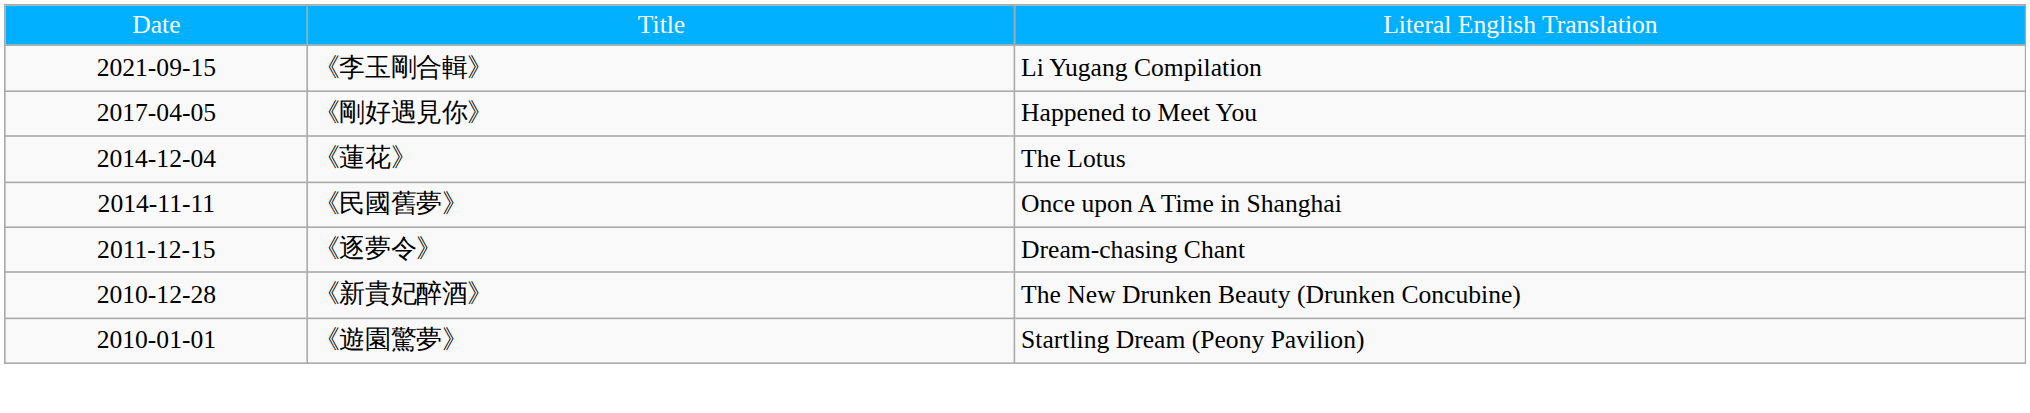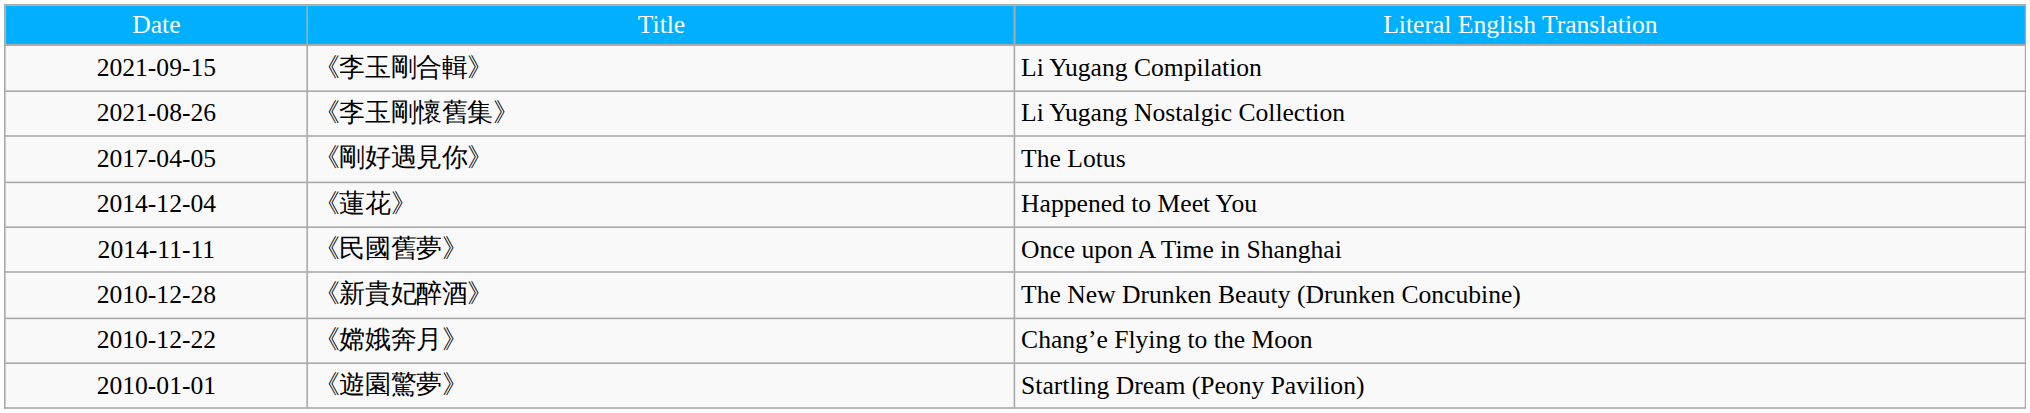+ row: 2021-08-26 | 《李玉剛懷舊集》 | Li Yugang Nostalgic Collection
《剛好遇見你》 | column 3: Happened to Meet You -> The Lotus
《蓮花》 | column 3: The Lotus -> Happened to Meet You
- row: 2011-12-15 | 《逐夢令》 | Dream-chasing Chant
+ row: 2010-12-22 | 《嫦娥奔月》 | Chang’e Flying to the Moon
